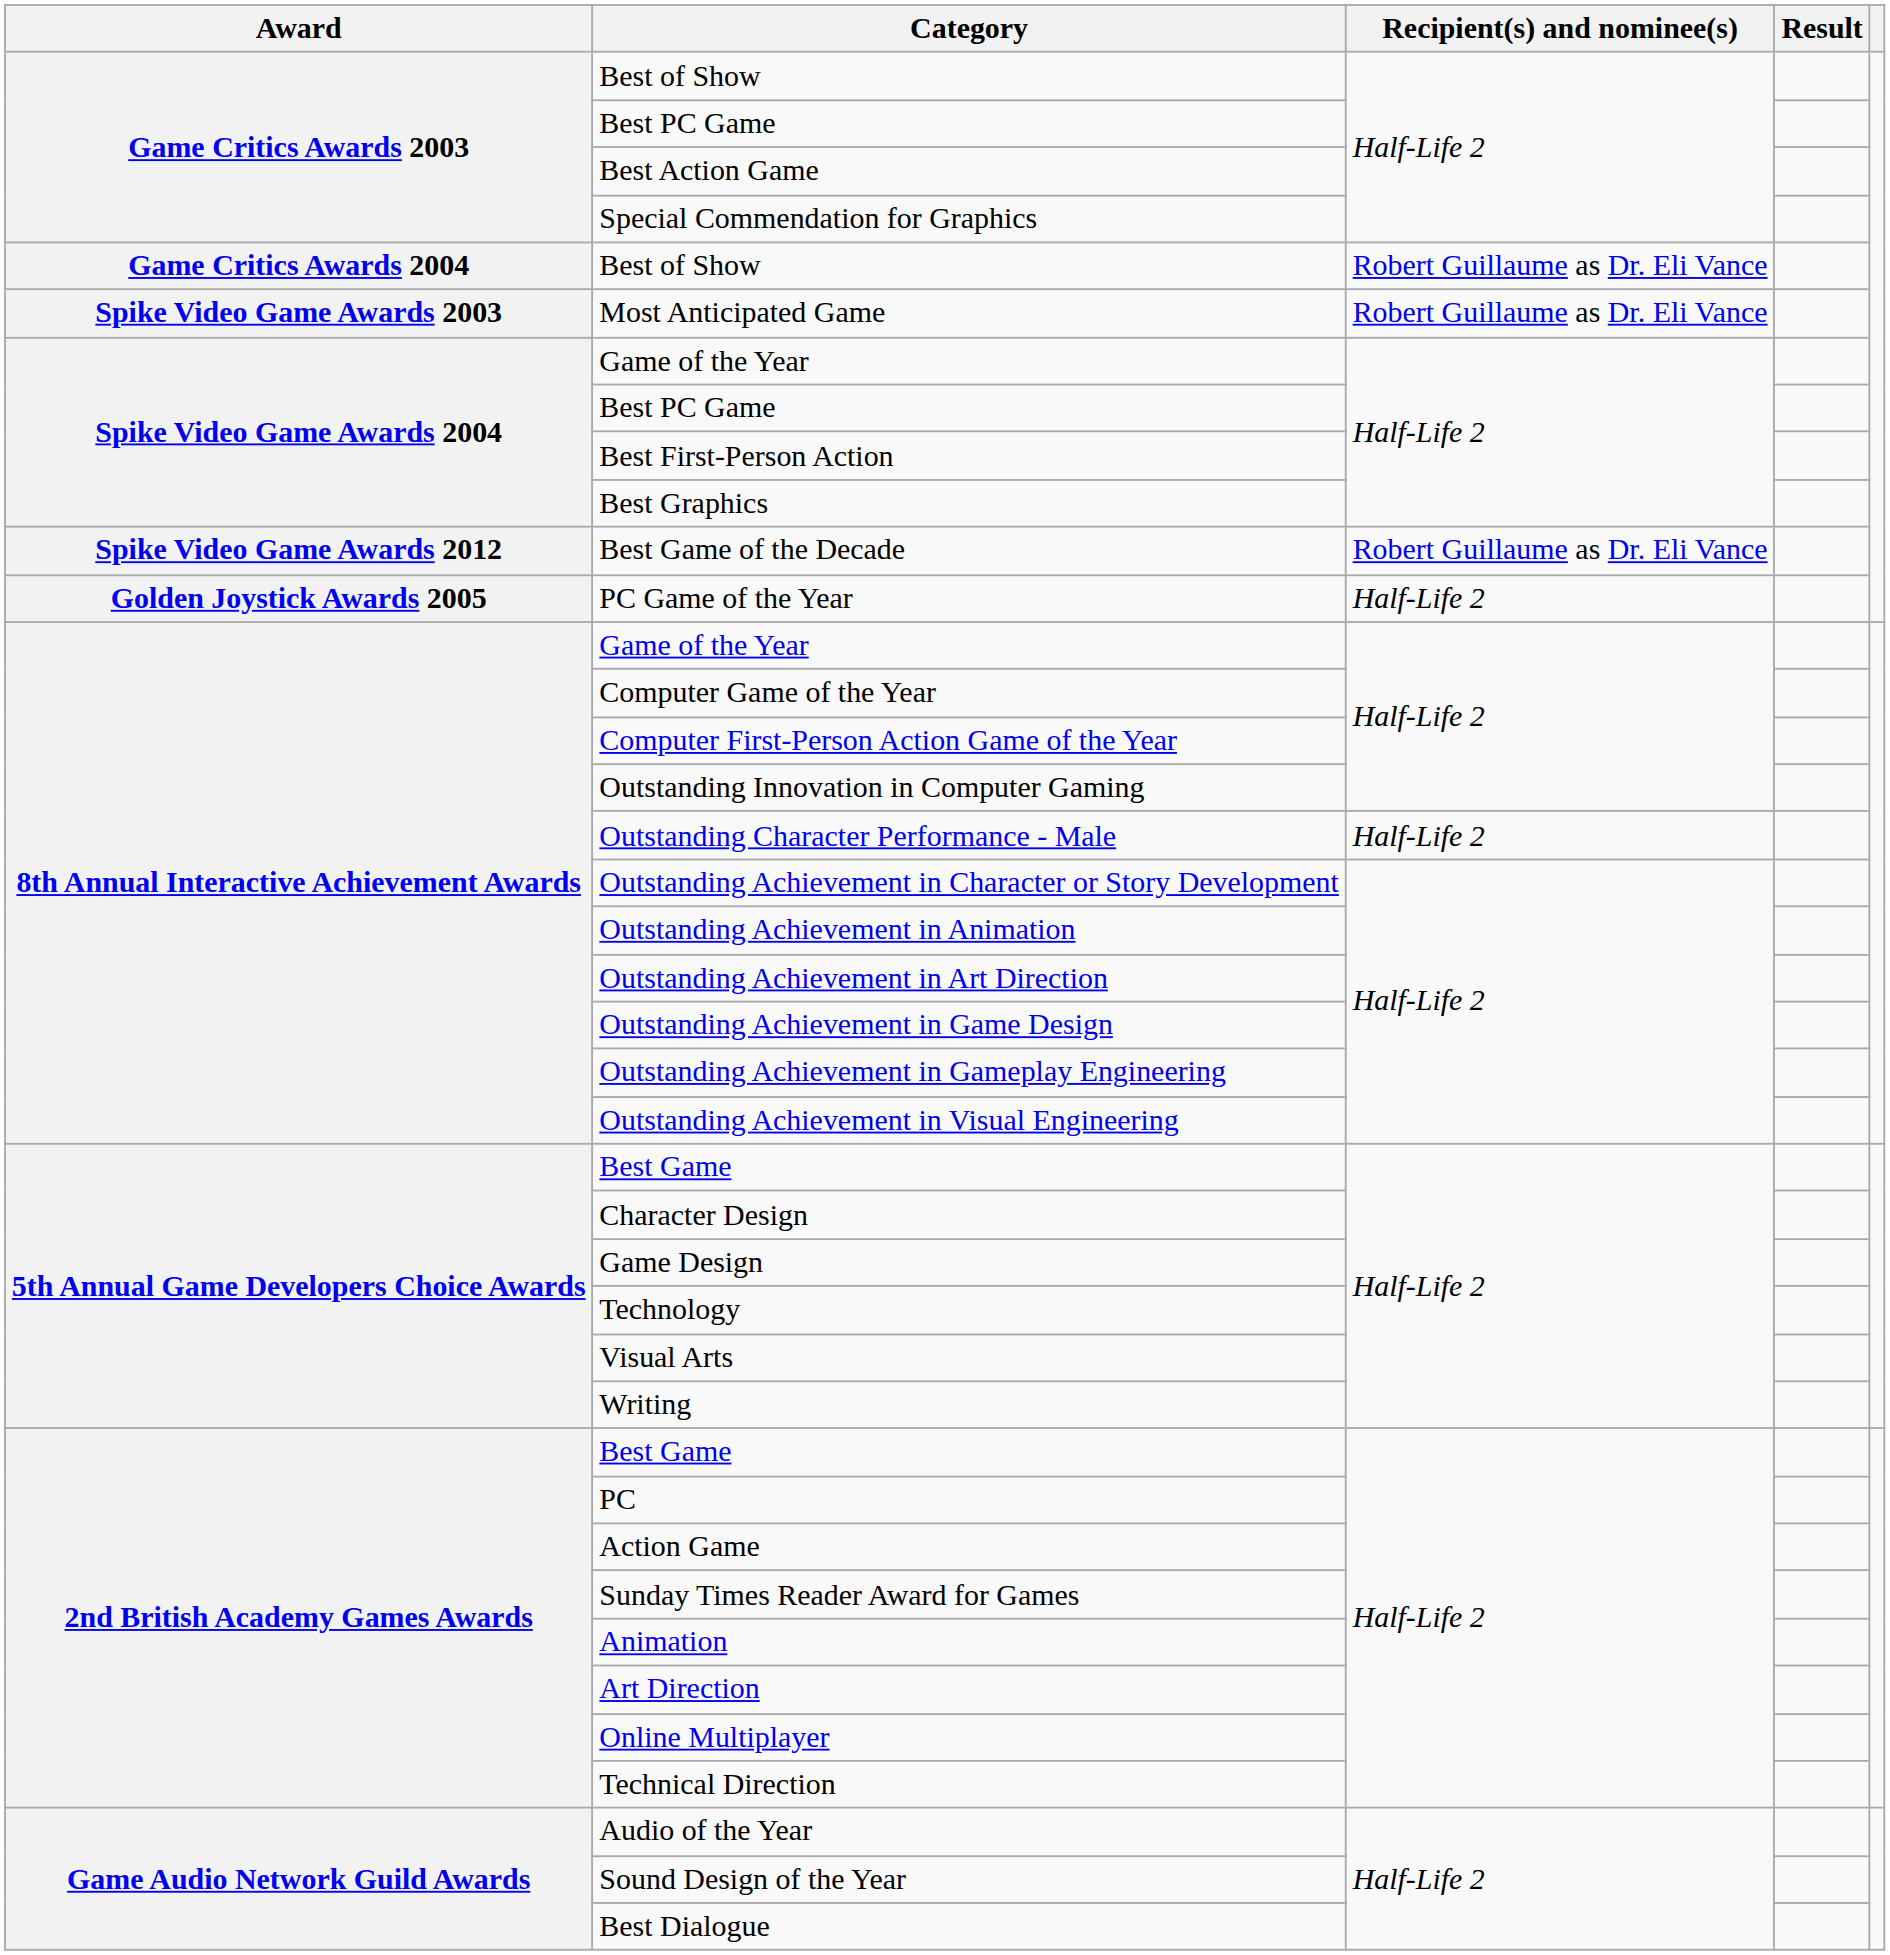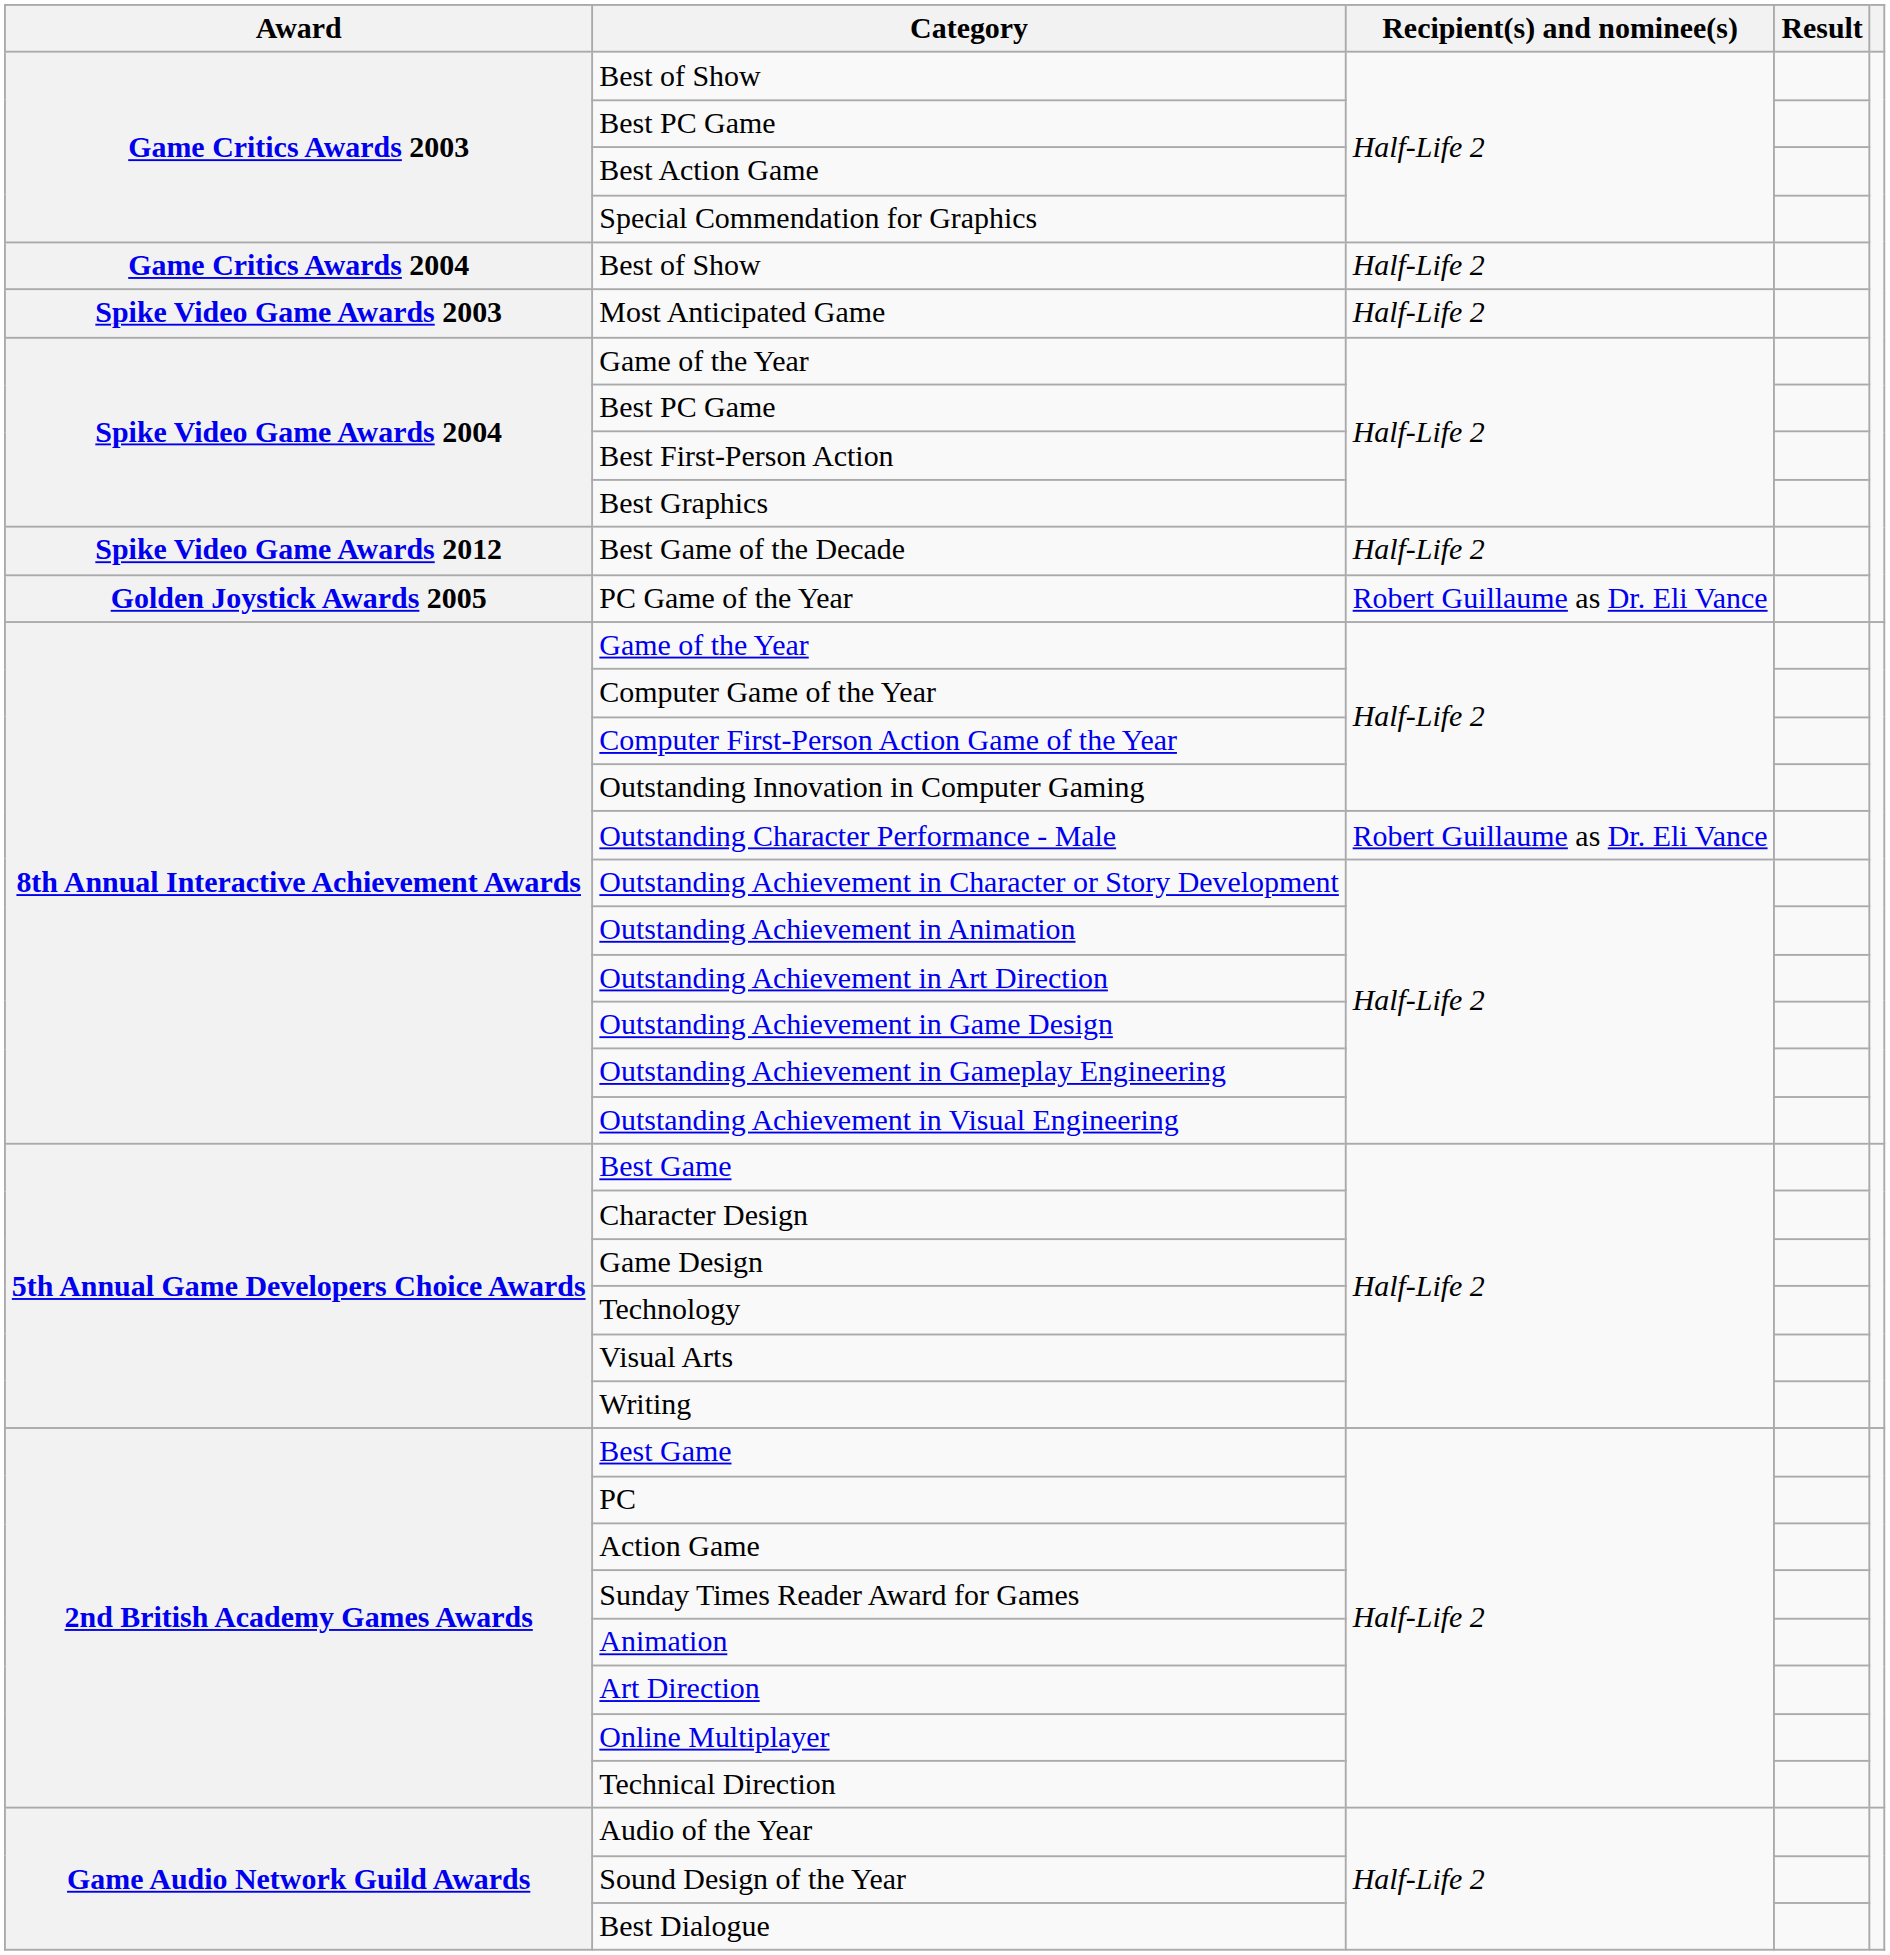Game Critics Awards 2004 / Best of Show | Recipient(s) and nominee(s): Robert Guillaume as Dr. Eli Vance -> Half-Life 2
Most Anticipated Game | Recipient(s) and nominee(s): Robert Guillaume as Dr. Eli Vance -> Half-Life 2
Best Game of the Decade | Recipient(s) and nominee(s): Robert Guillaume as Dr. Eli Vance -> Half-Life 2
PC Game of the Year | Recipient(s) and nominee(s): Half-Life 2 -> Robert Guillaume as Dr. Eli Vance
Outstanding Character Performance - Male | Recipient(s) and nominee(s): Half-Life 2 -> Robert Guillaume as Dr. Eli Vance
